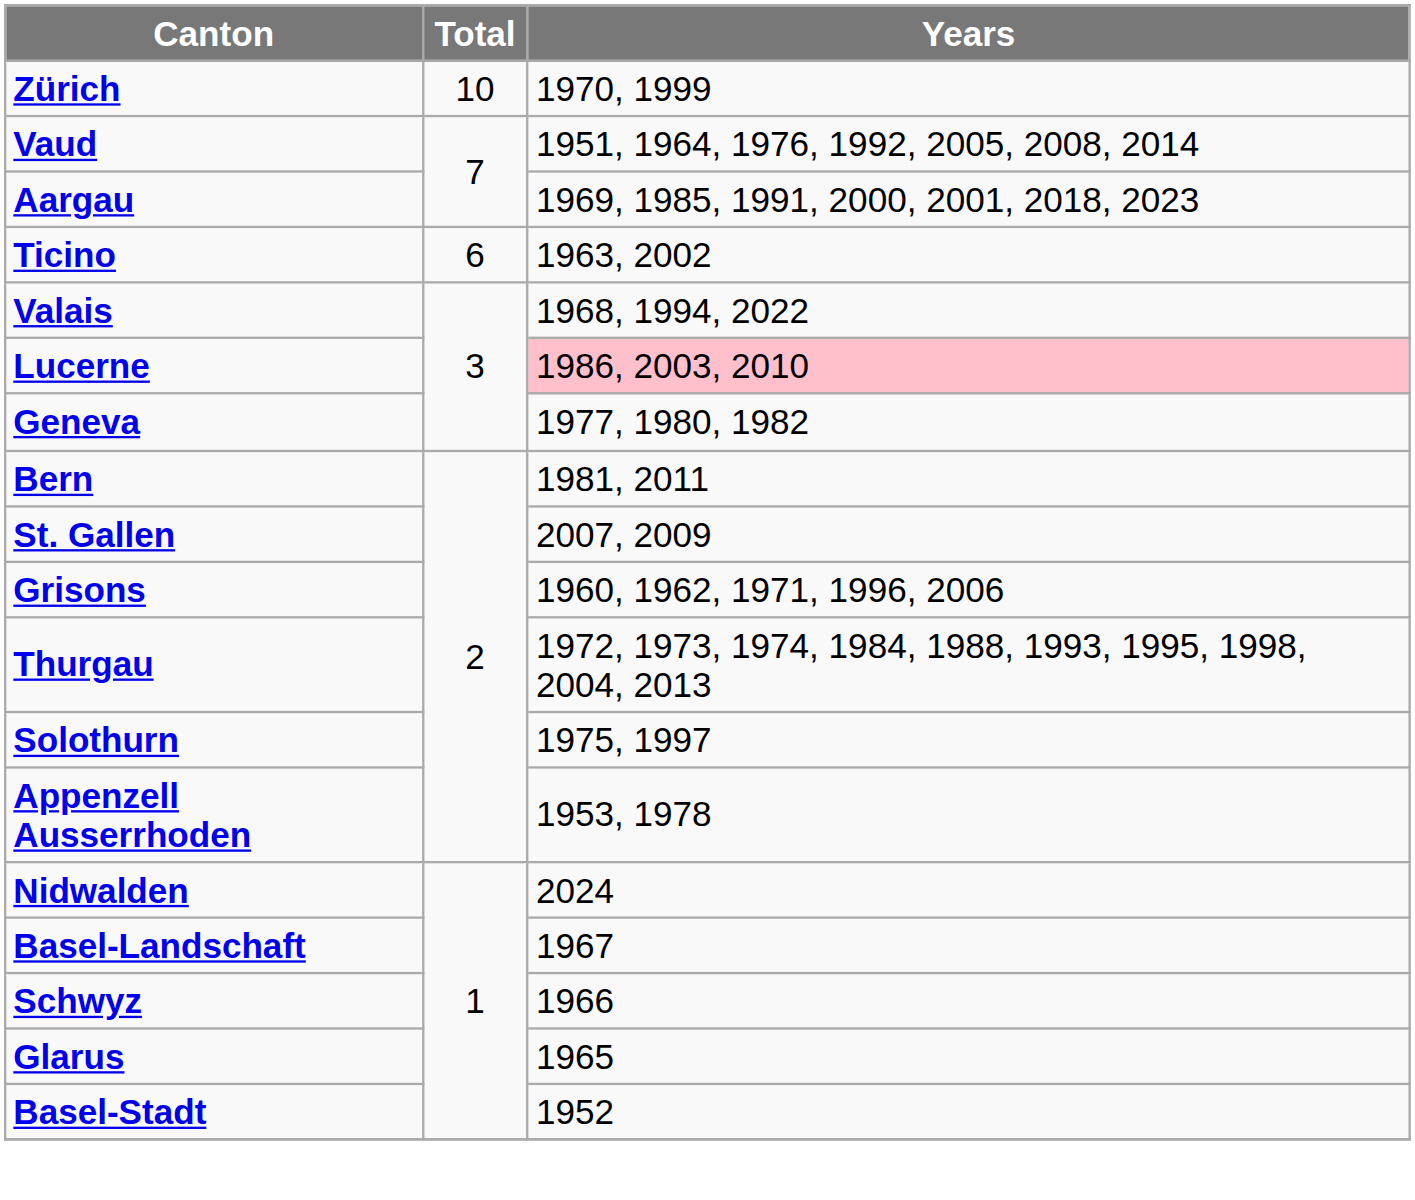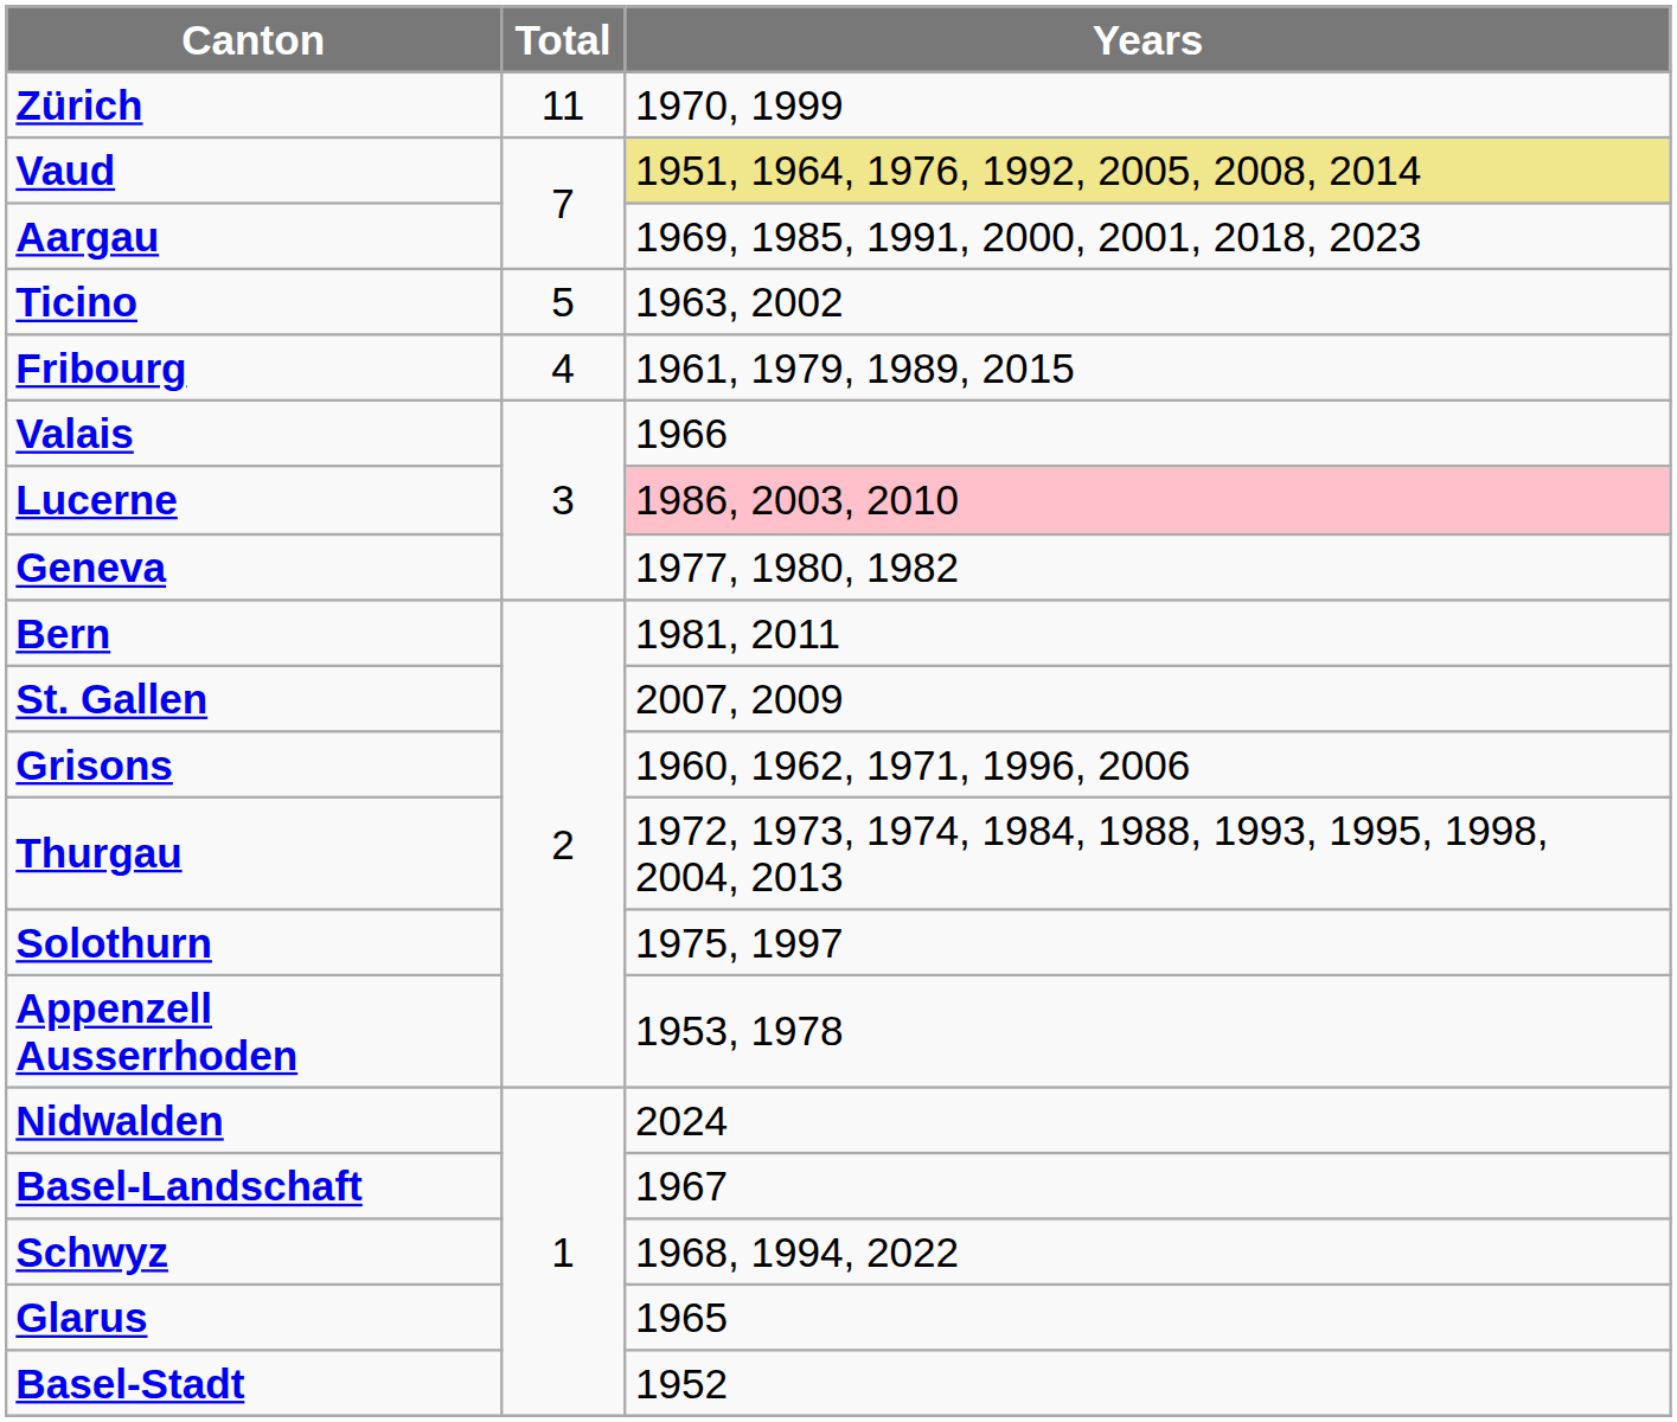Zürich | Total: 10 -> 11
Vaud | Years: no background -> khaki background
Ticino | Total: 6 -> 5
+ row: Fribourg | 4 | 1961, 1979, 1989, 2015
Valais | Years: 1968, 1994, 2022 -> 1966
Schwyz | Years: 1966 -> 1968, 1994, 2022
